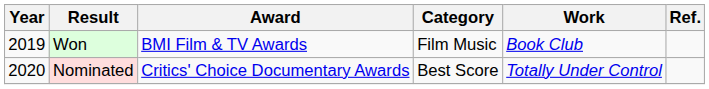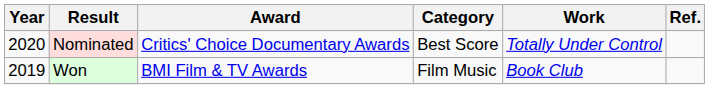rows swapped: Won <-> Nominated
